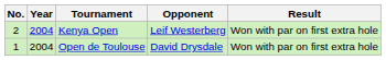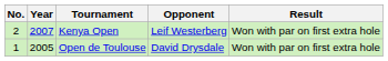Kenya Open | Year: 2004 -> 2007
Open de Toulouse | Year: 2004 -> 2005
